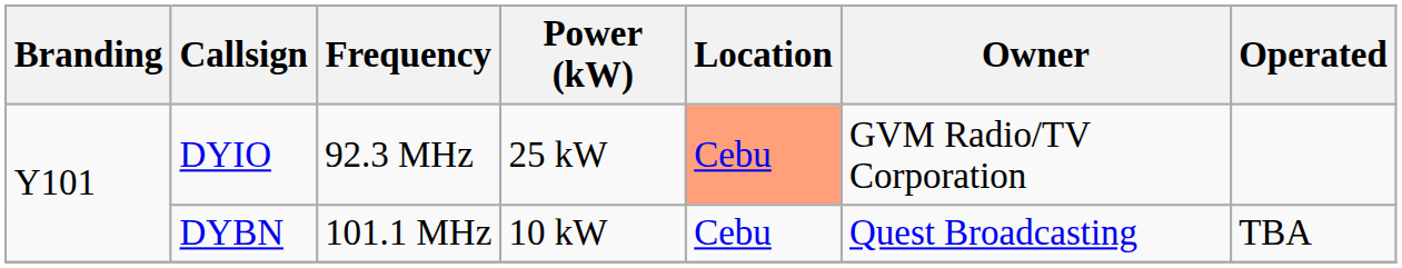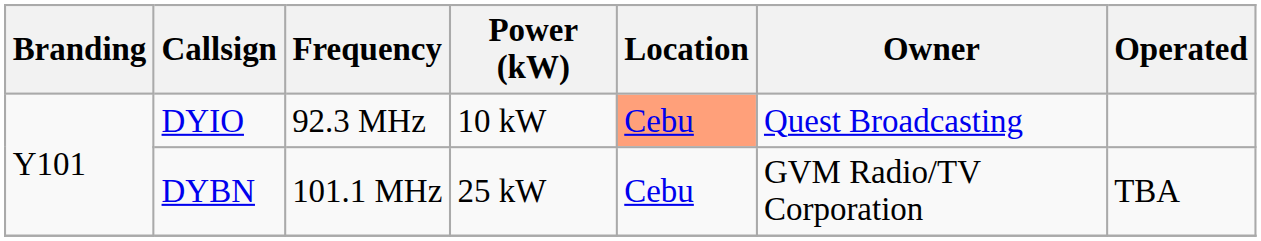DYIO | Power (kW): 25 kW -> 10 kW
DYIO | Owner: GVM Radio/TV Corporation -> Quest Broadcasting
DYBN | Power (kW): 10 kW -> 25 kW
DYBN | Owner: Quest Broadcasting -> GVM Radio/TV Corporation
